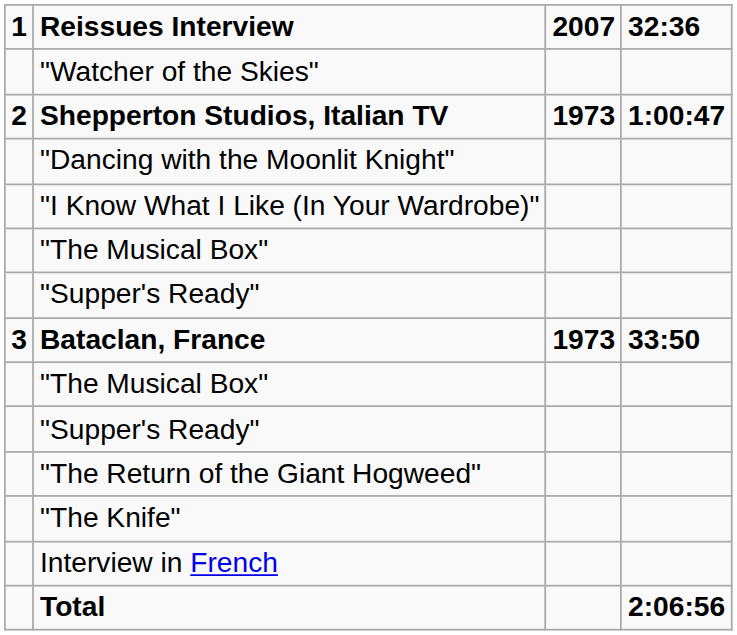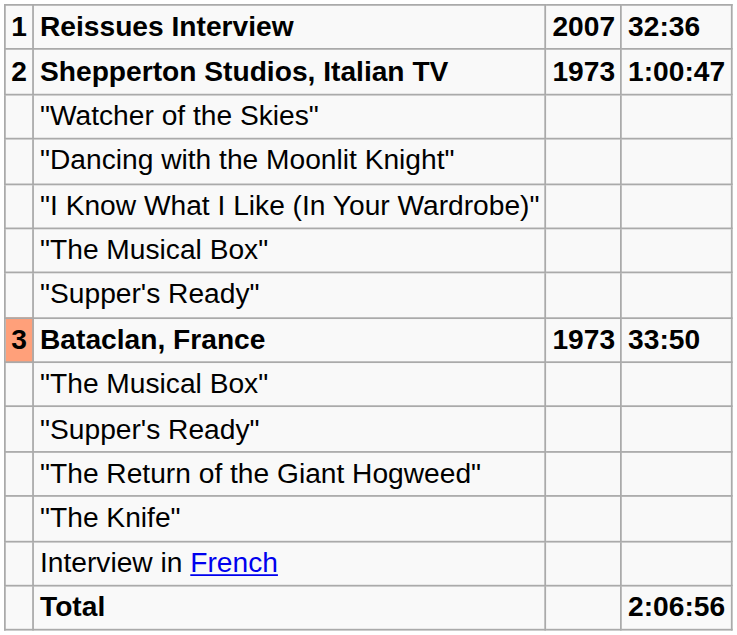rows swapped: Shepperton Studios, Italian TV <-> "Watcher of the Skies"
Bataclan, France | 1: no background -> lightsalmon background
